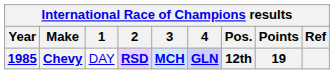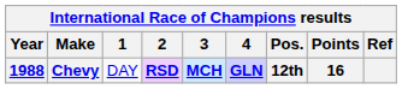Chevy | Year: 1985 -> 1988
Chevy | Points: 19 -> 16
